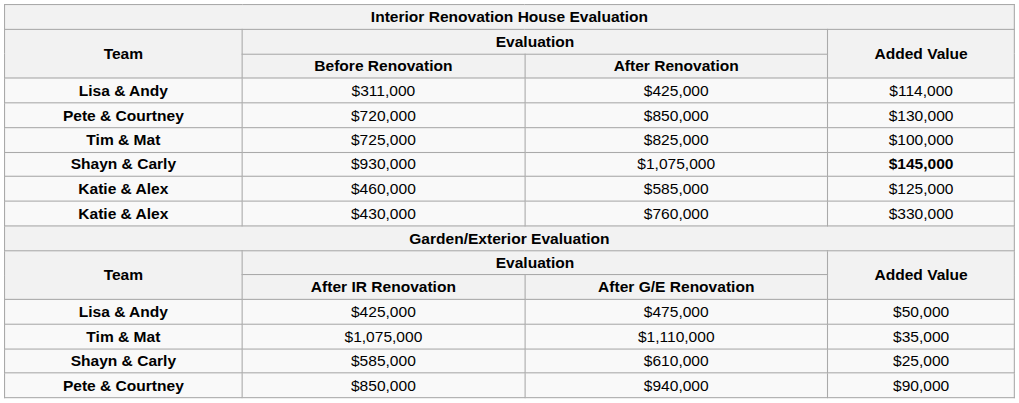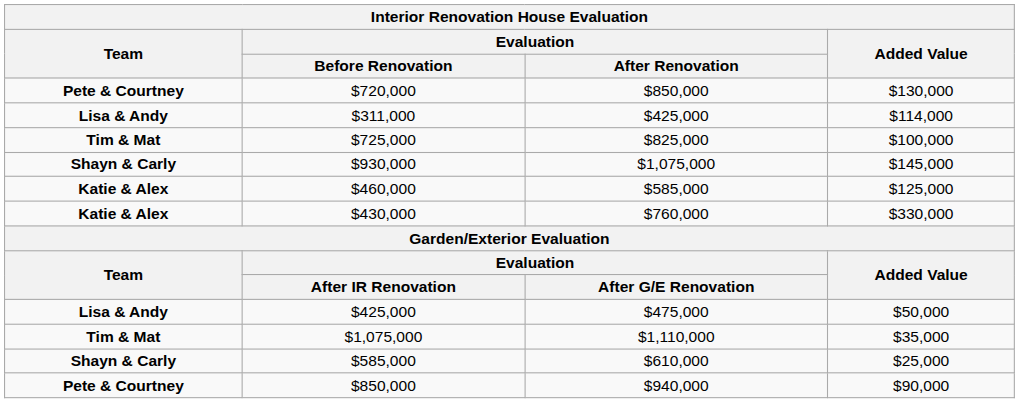rows swapped: $720,000 <-> $311,000
$930,000 | Added Value: bold -> normal
